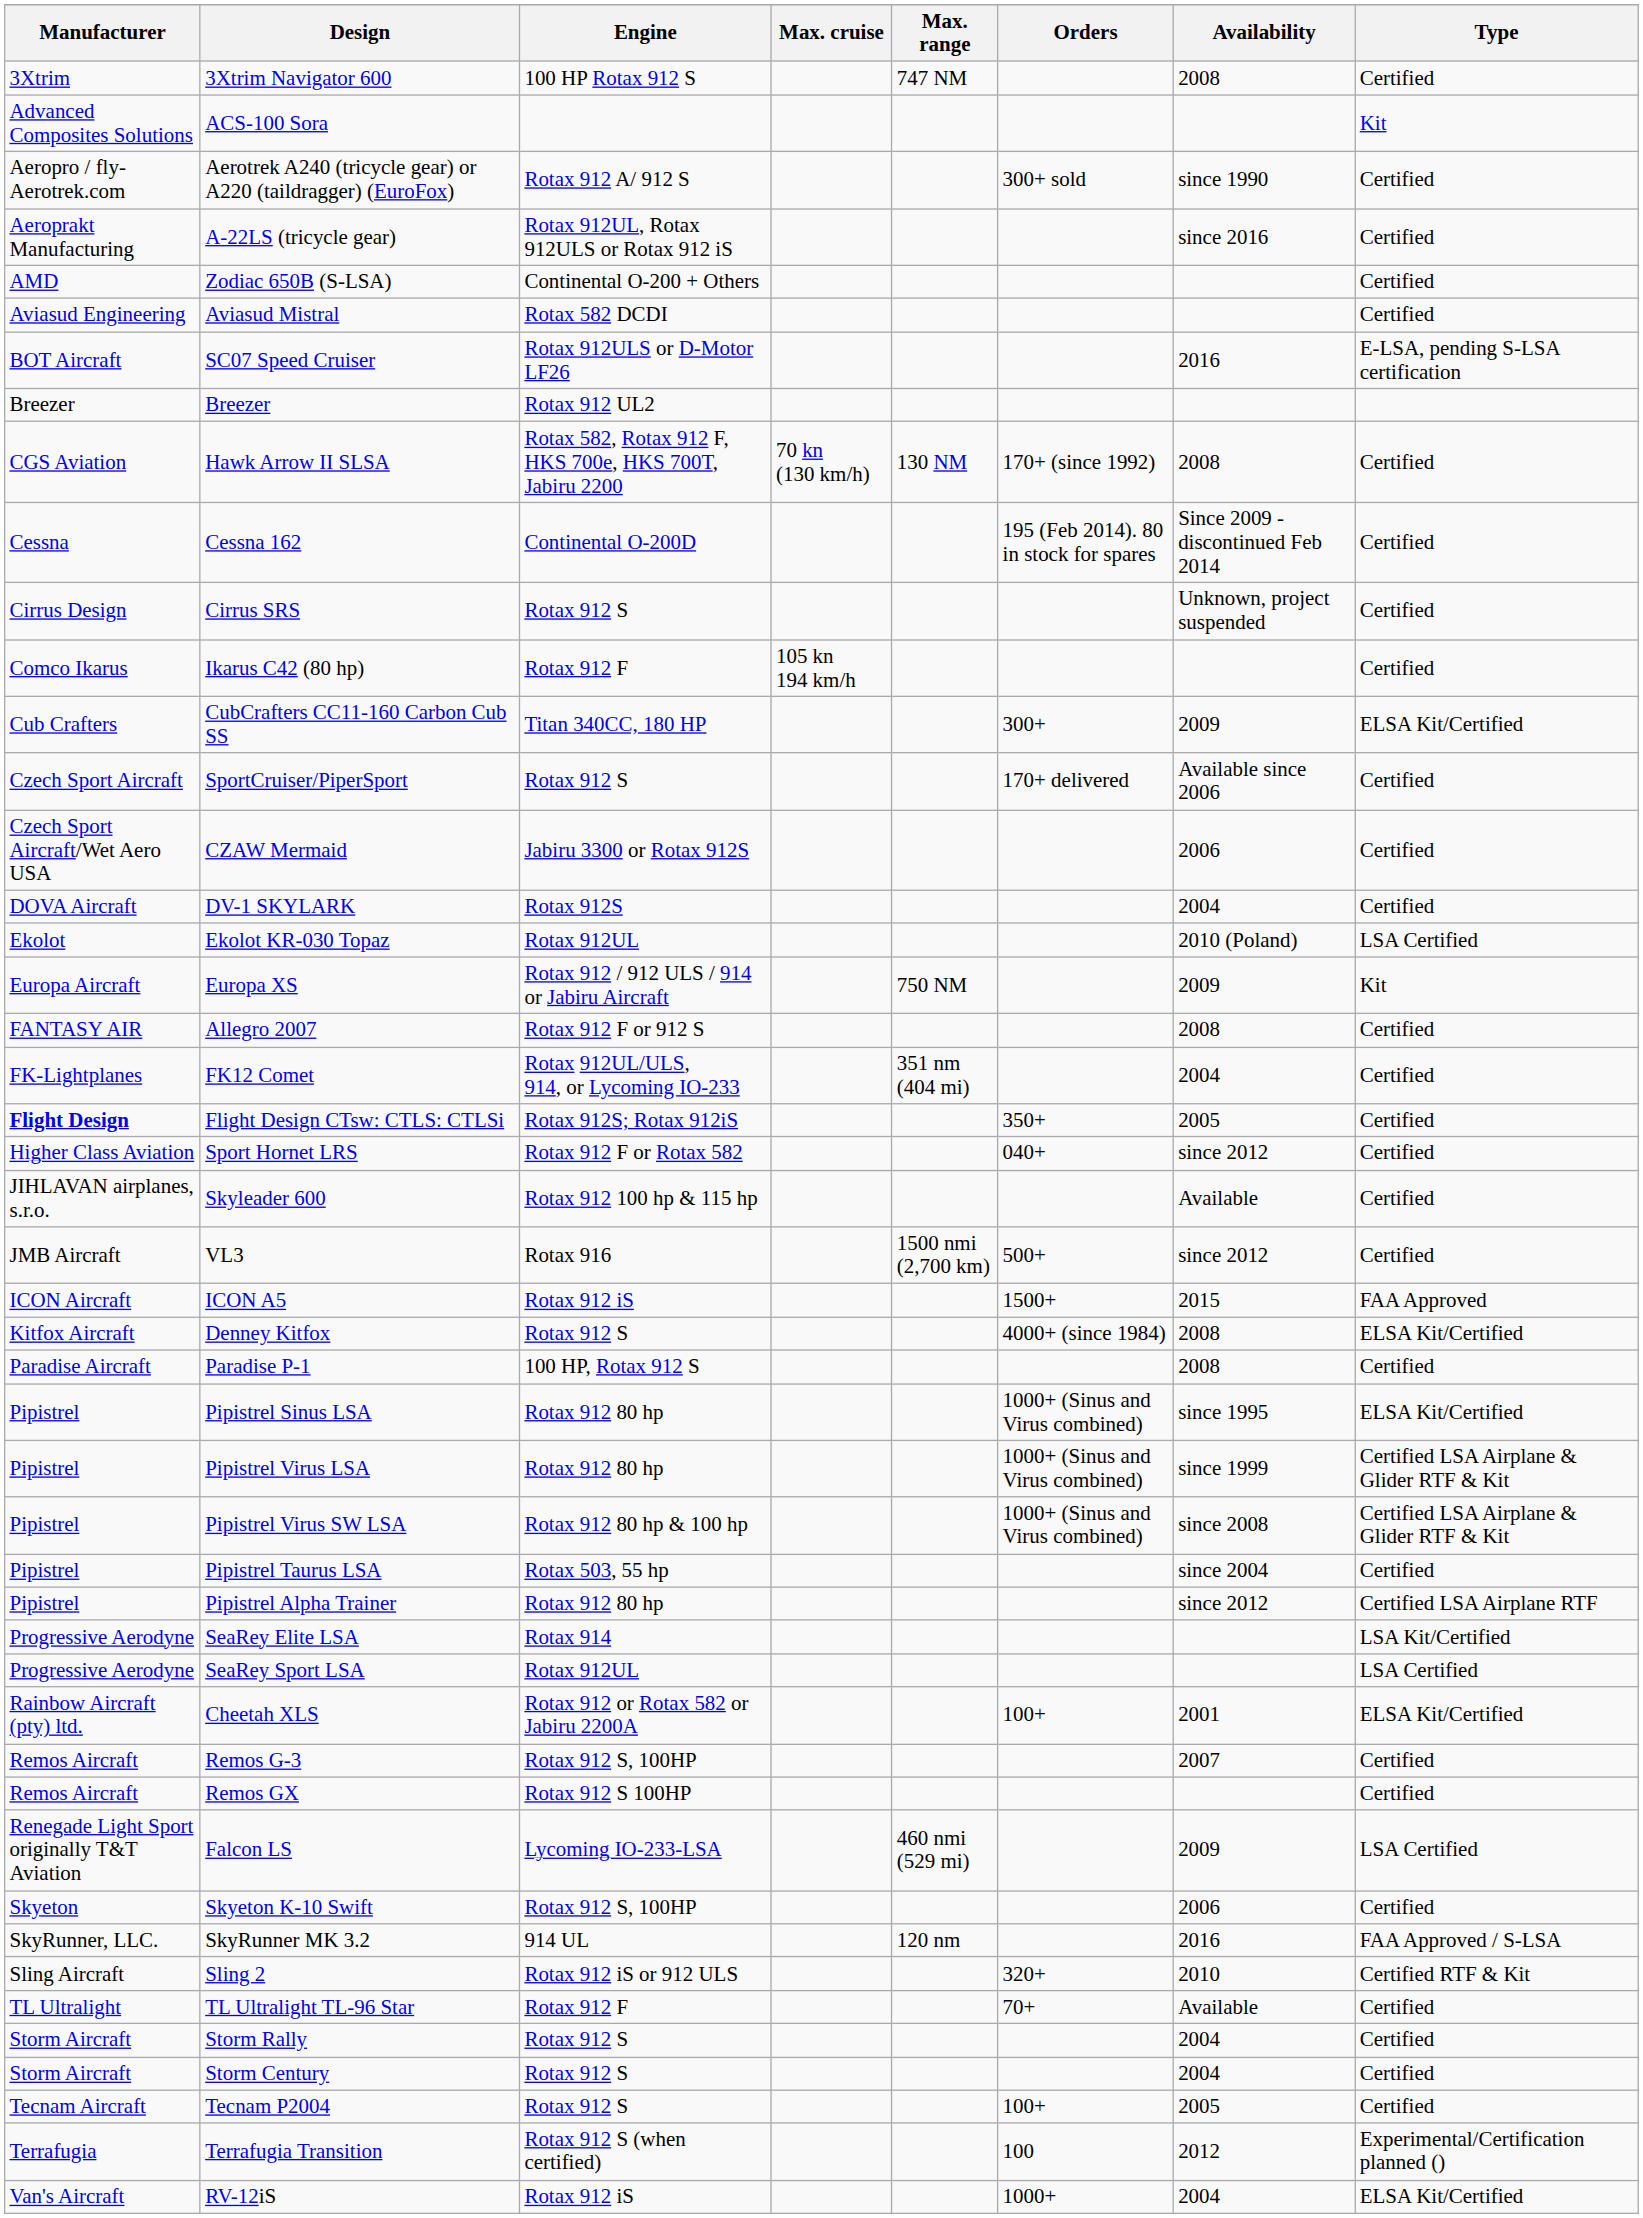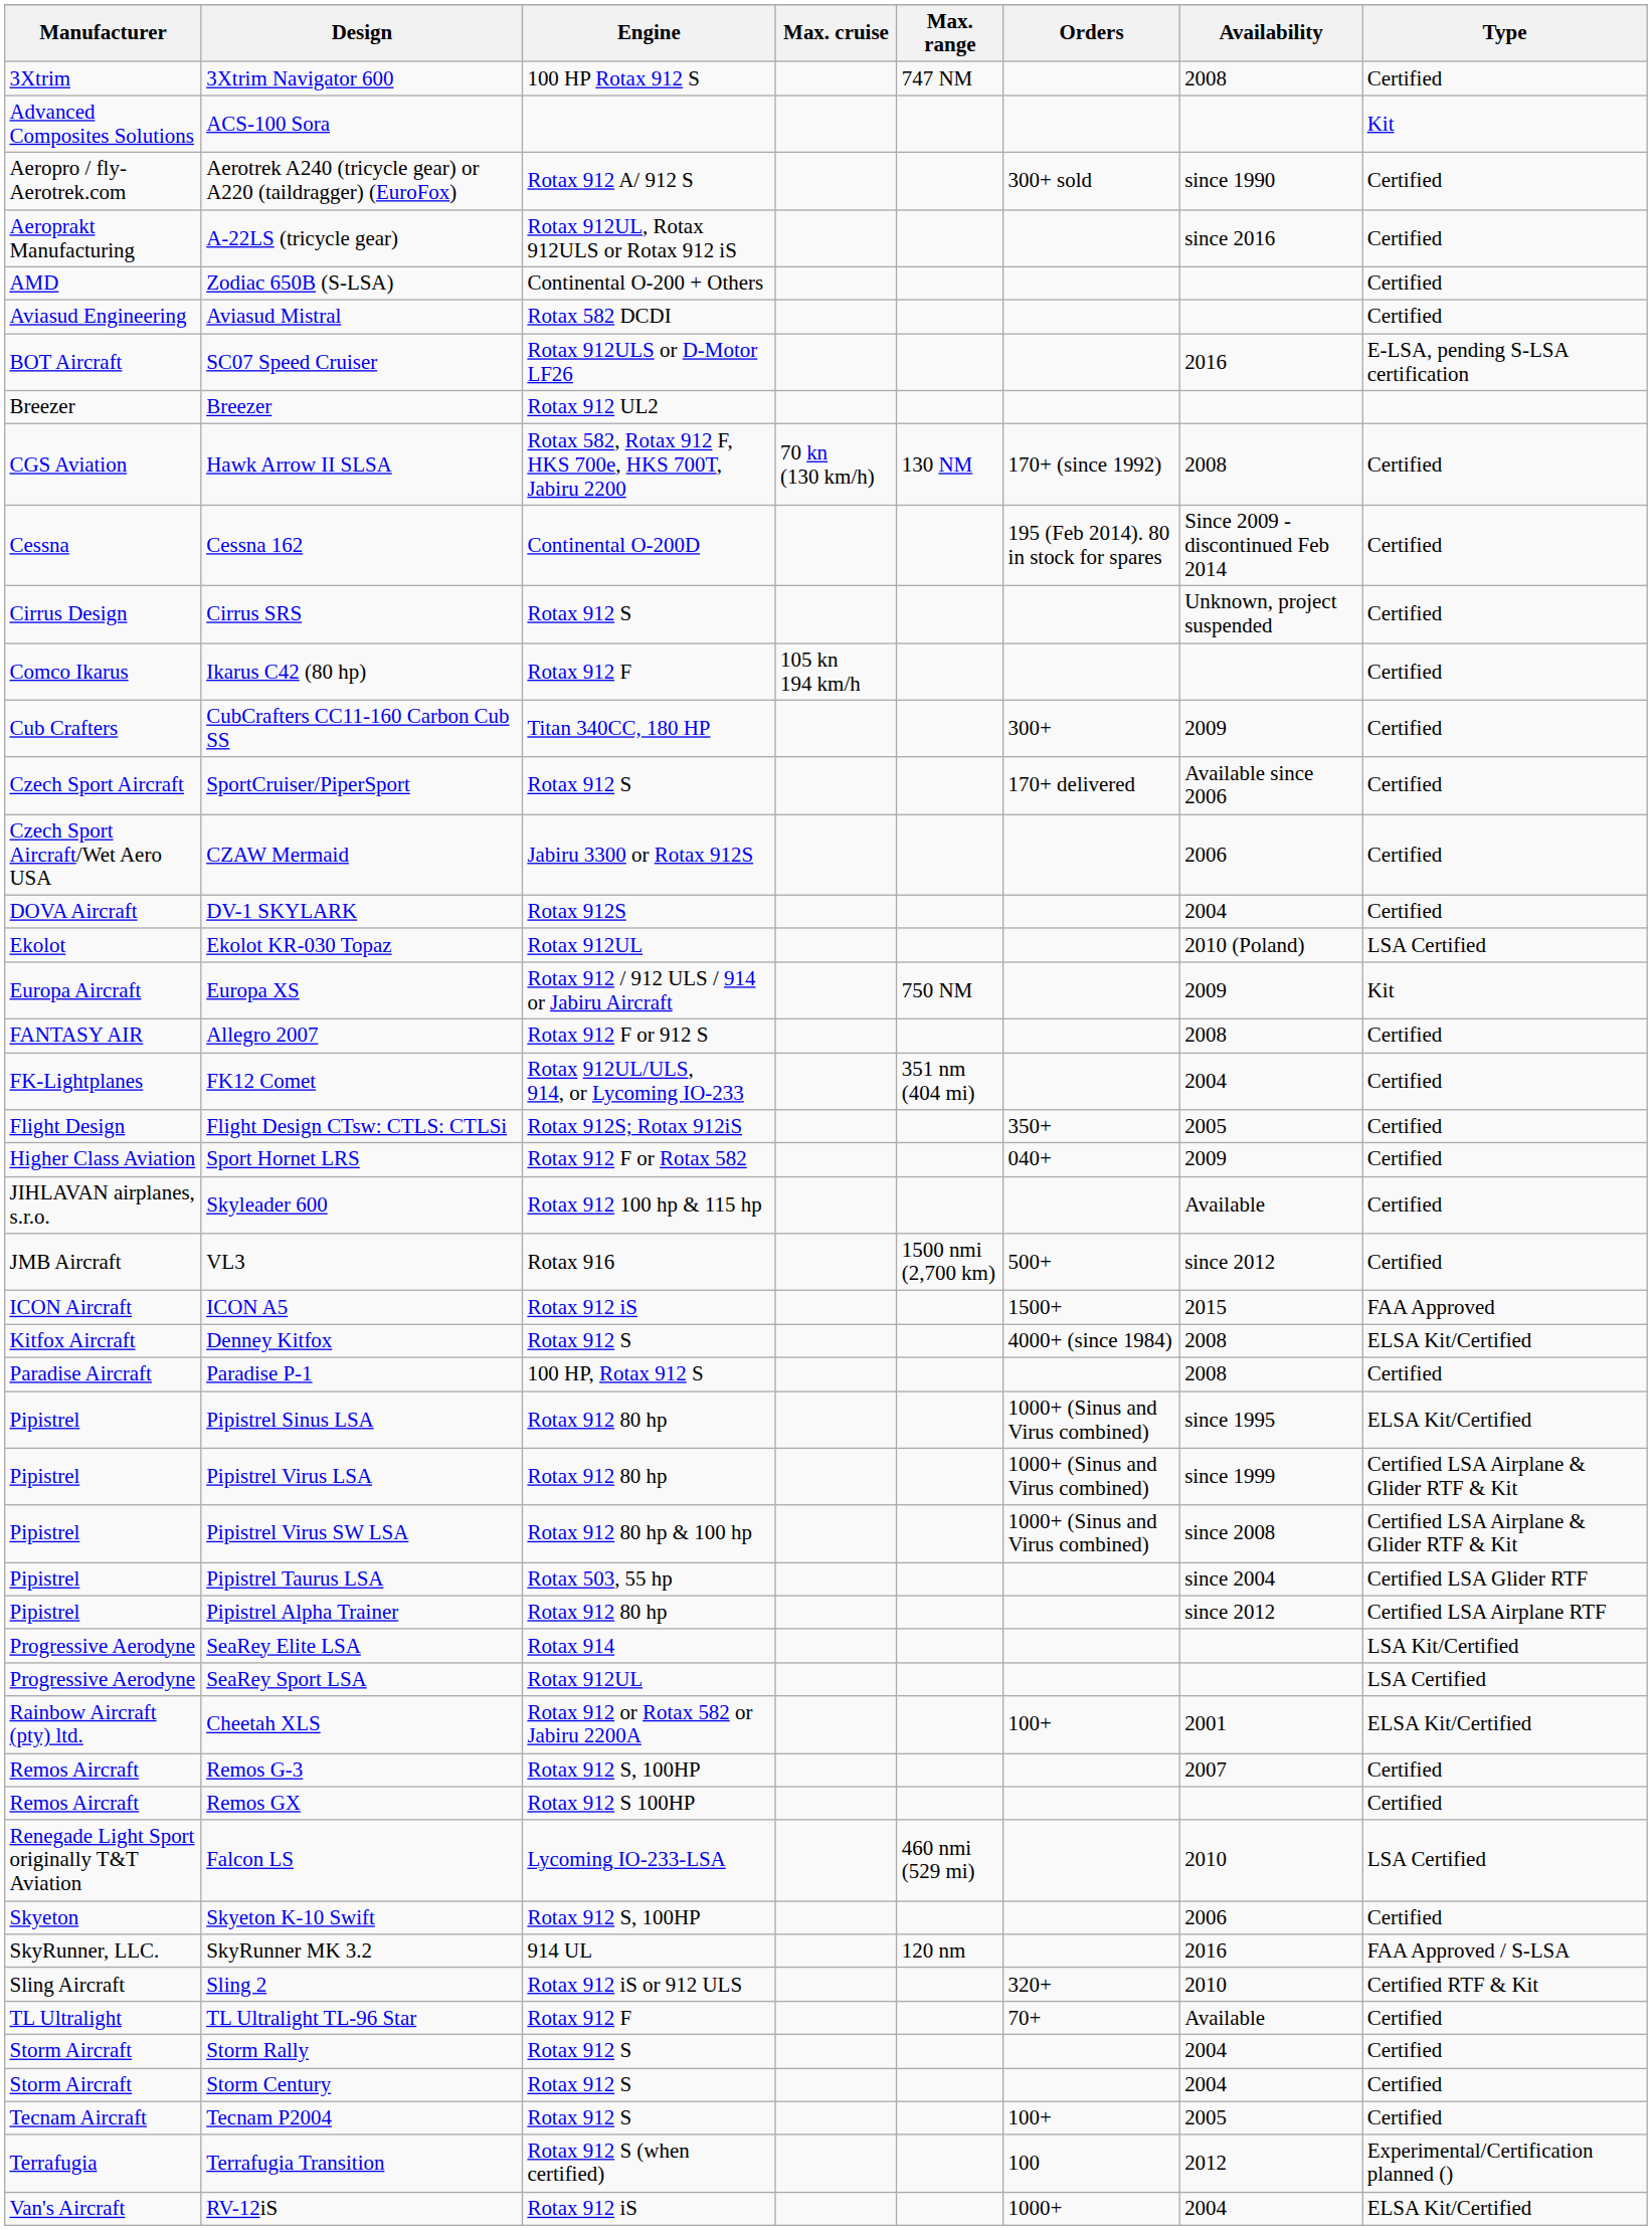CubCrafters CC11-160 Carbon Cub SS | Type: ELSA Kit/Certified -> Certified
Flight Design CTsw: CTLS: CTLSi | Manufacturer: bold -> normal
Sport Hornet LRS | Availability: since 2012 -> 2009
Pipistrel Taurus LSA | Type: Certified -> Certified LSA Glider RTF
Falcon LS | Availability: 2009 -> 2010
